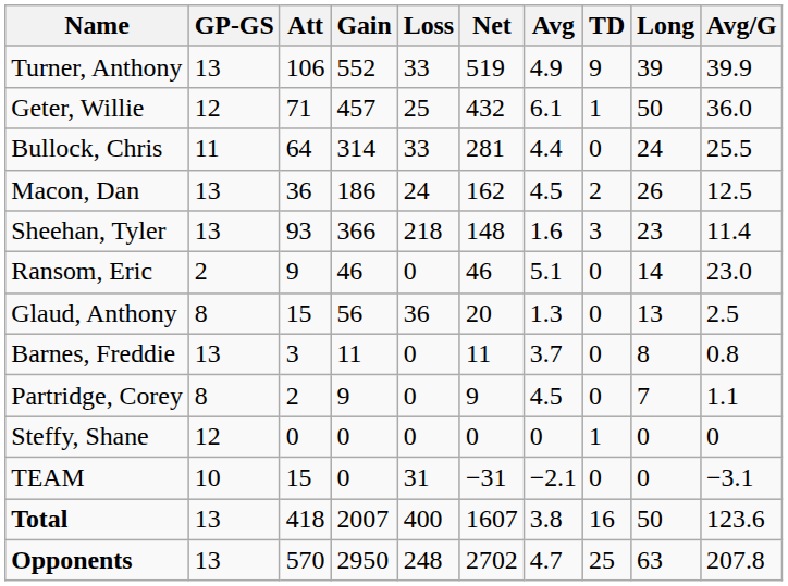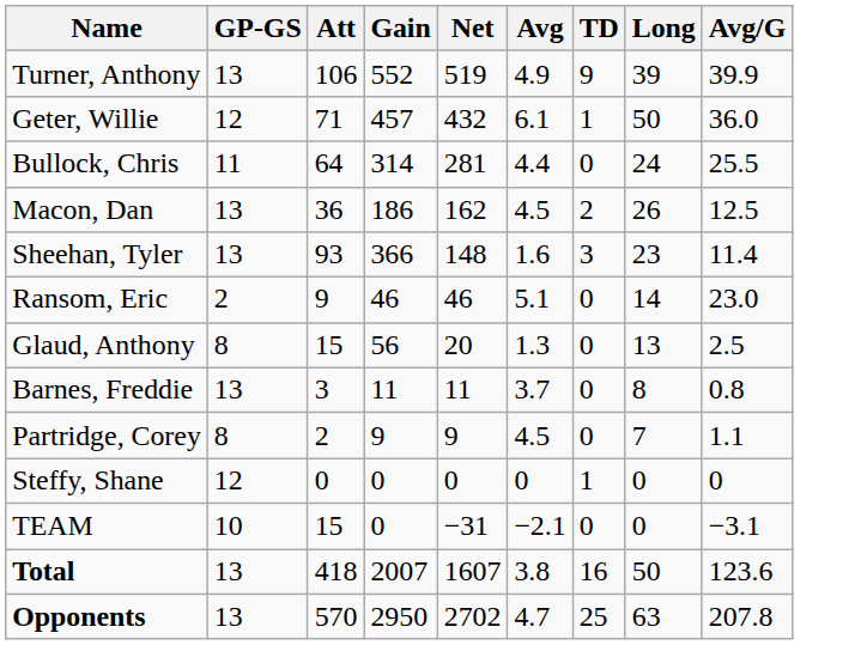- column: Loss | 33 | 25 | 33 | 24 | 218 | 0 | 36 | 0 | 0 | 0 | 31 | 400 | 248
